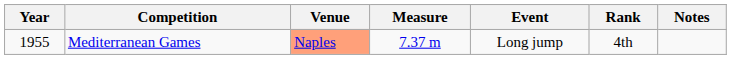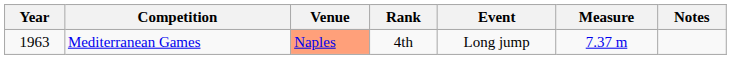columns swapped: Rank <-> Measure
Mediterranean Games | Year: 1955 -> 1963
